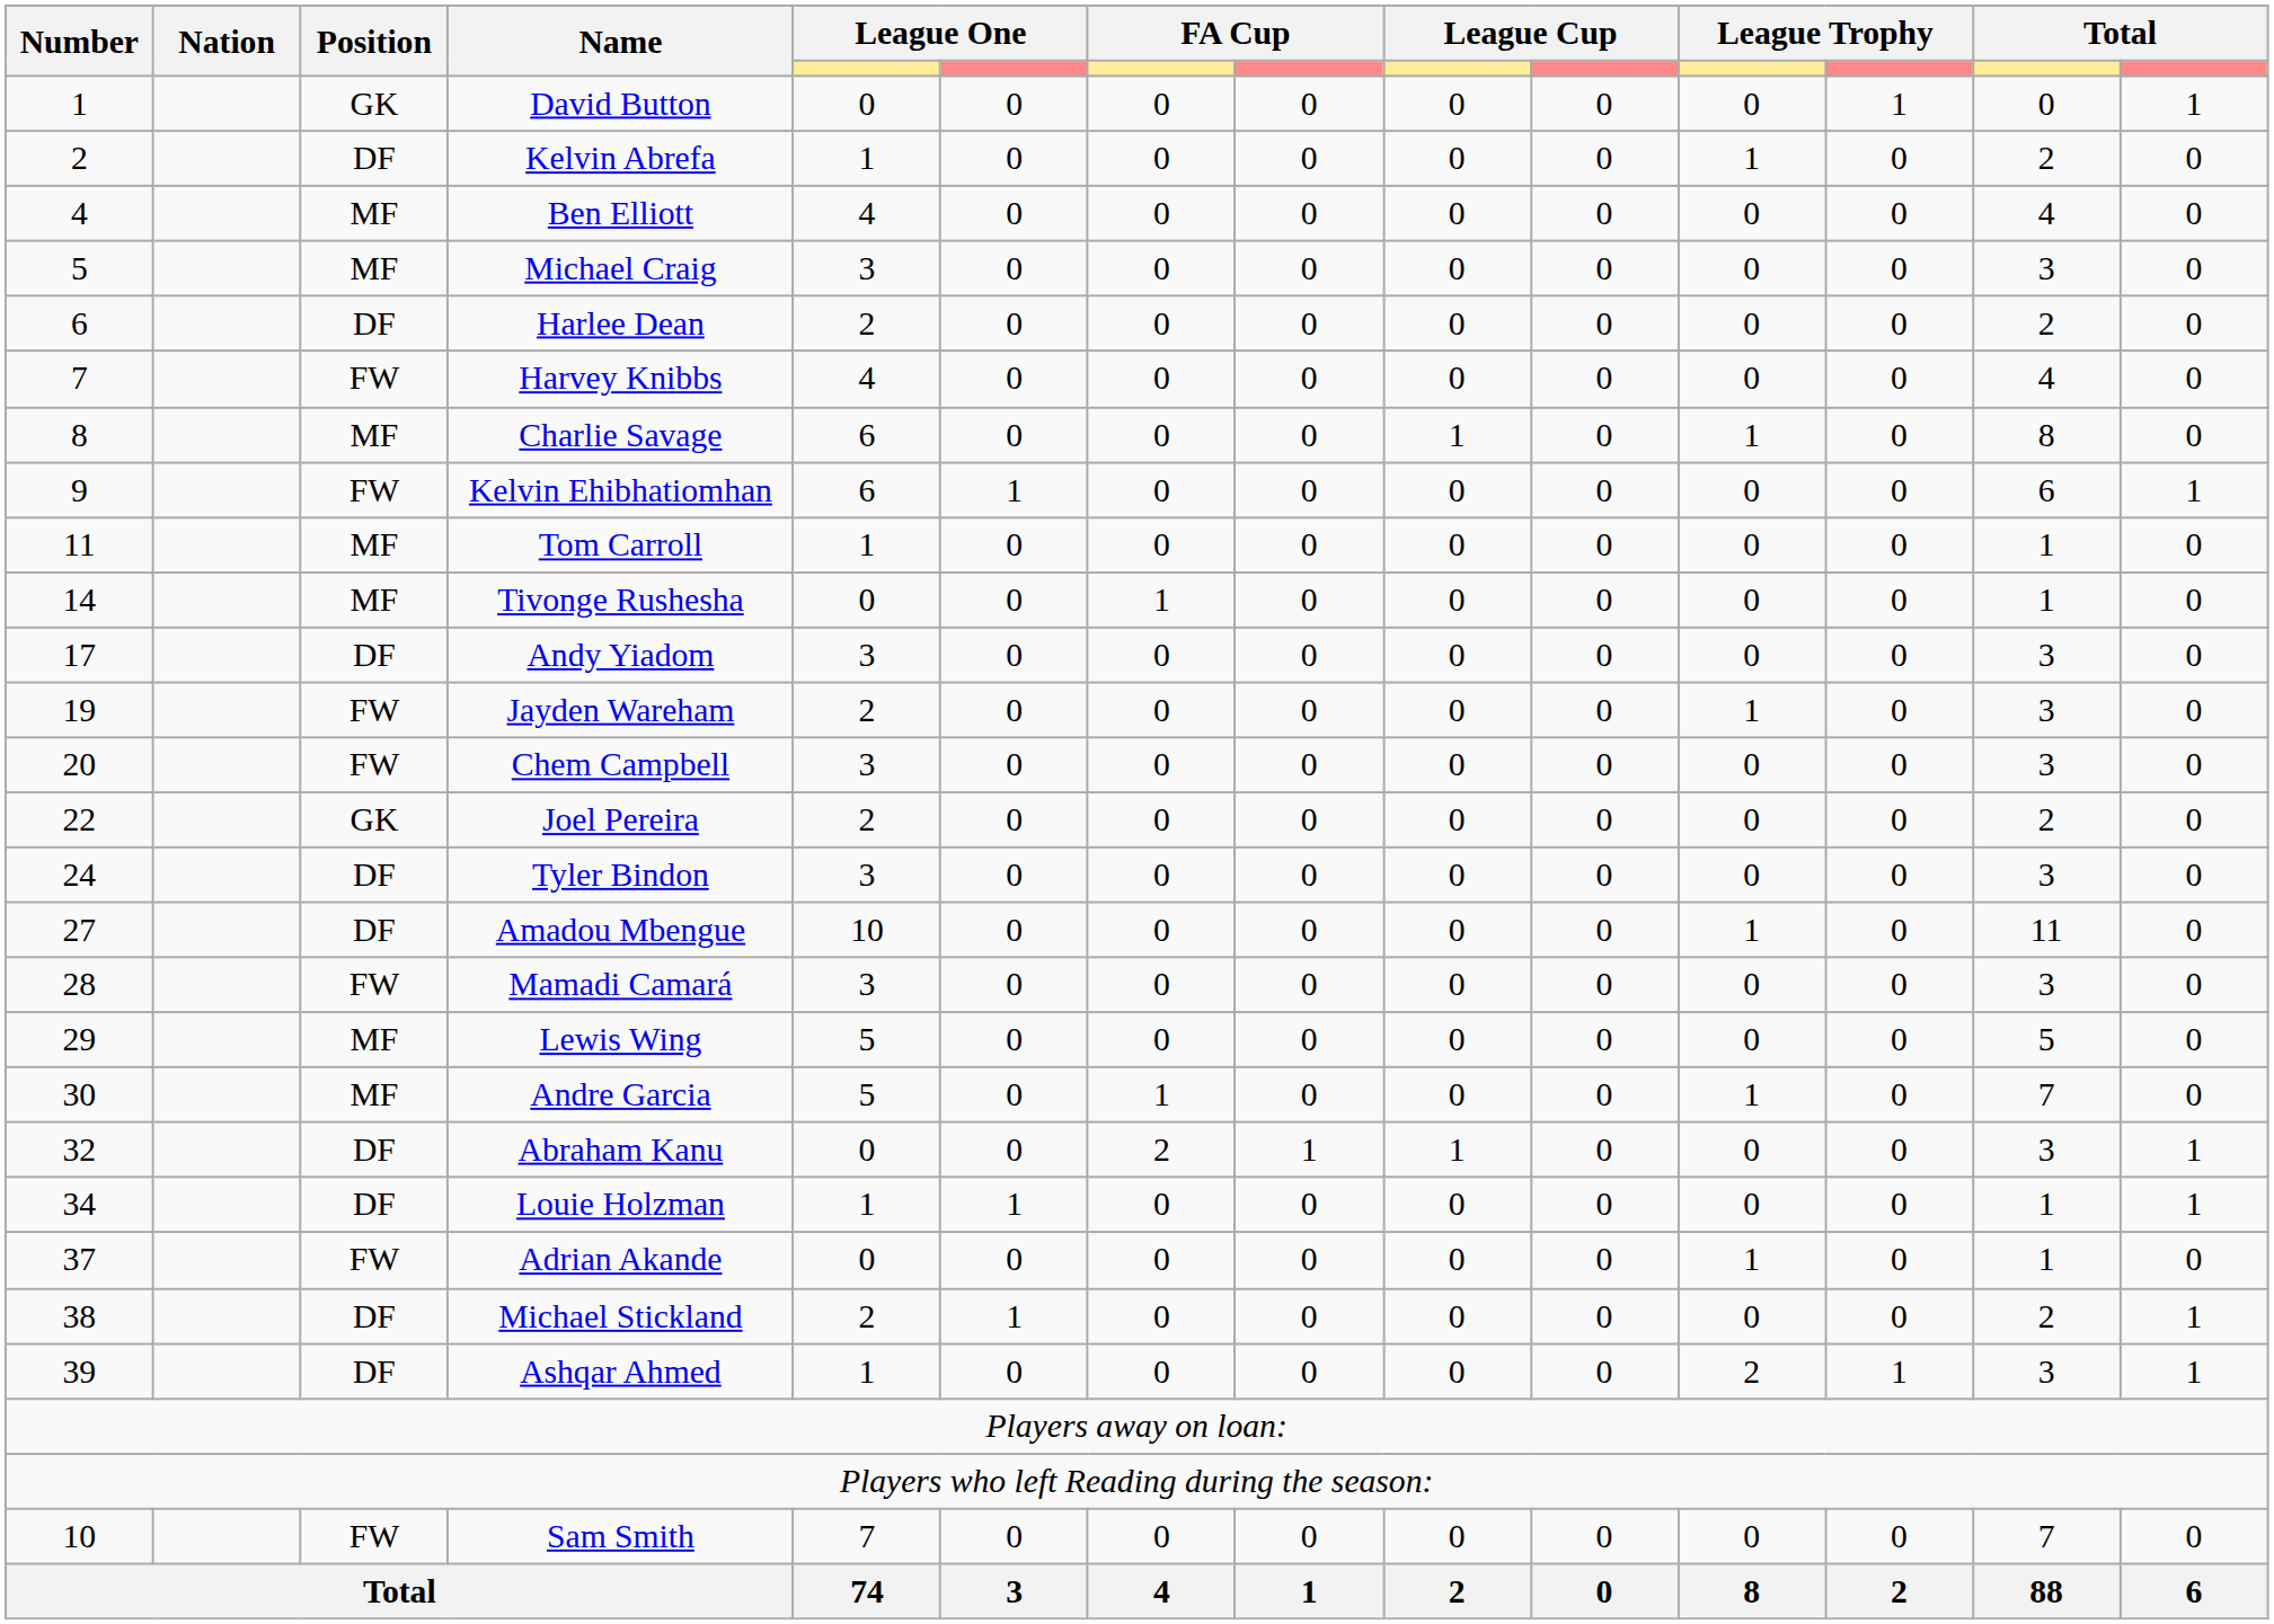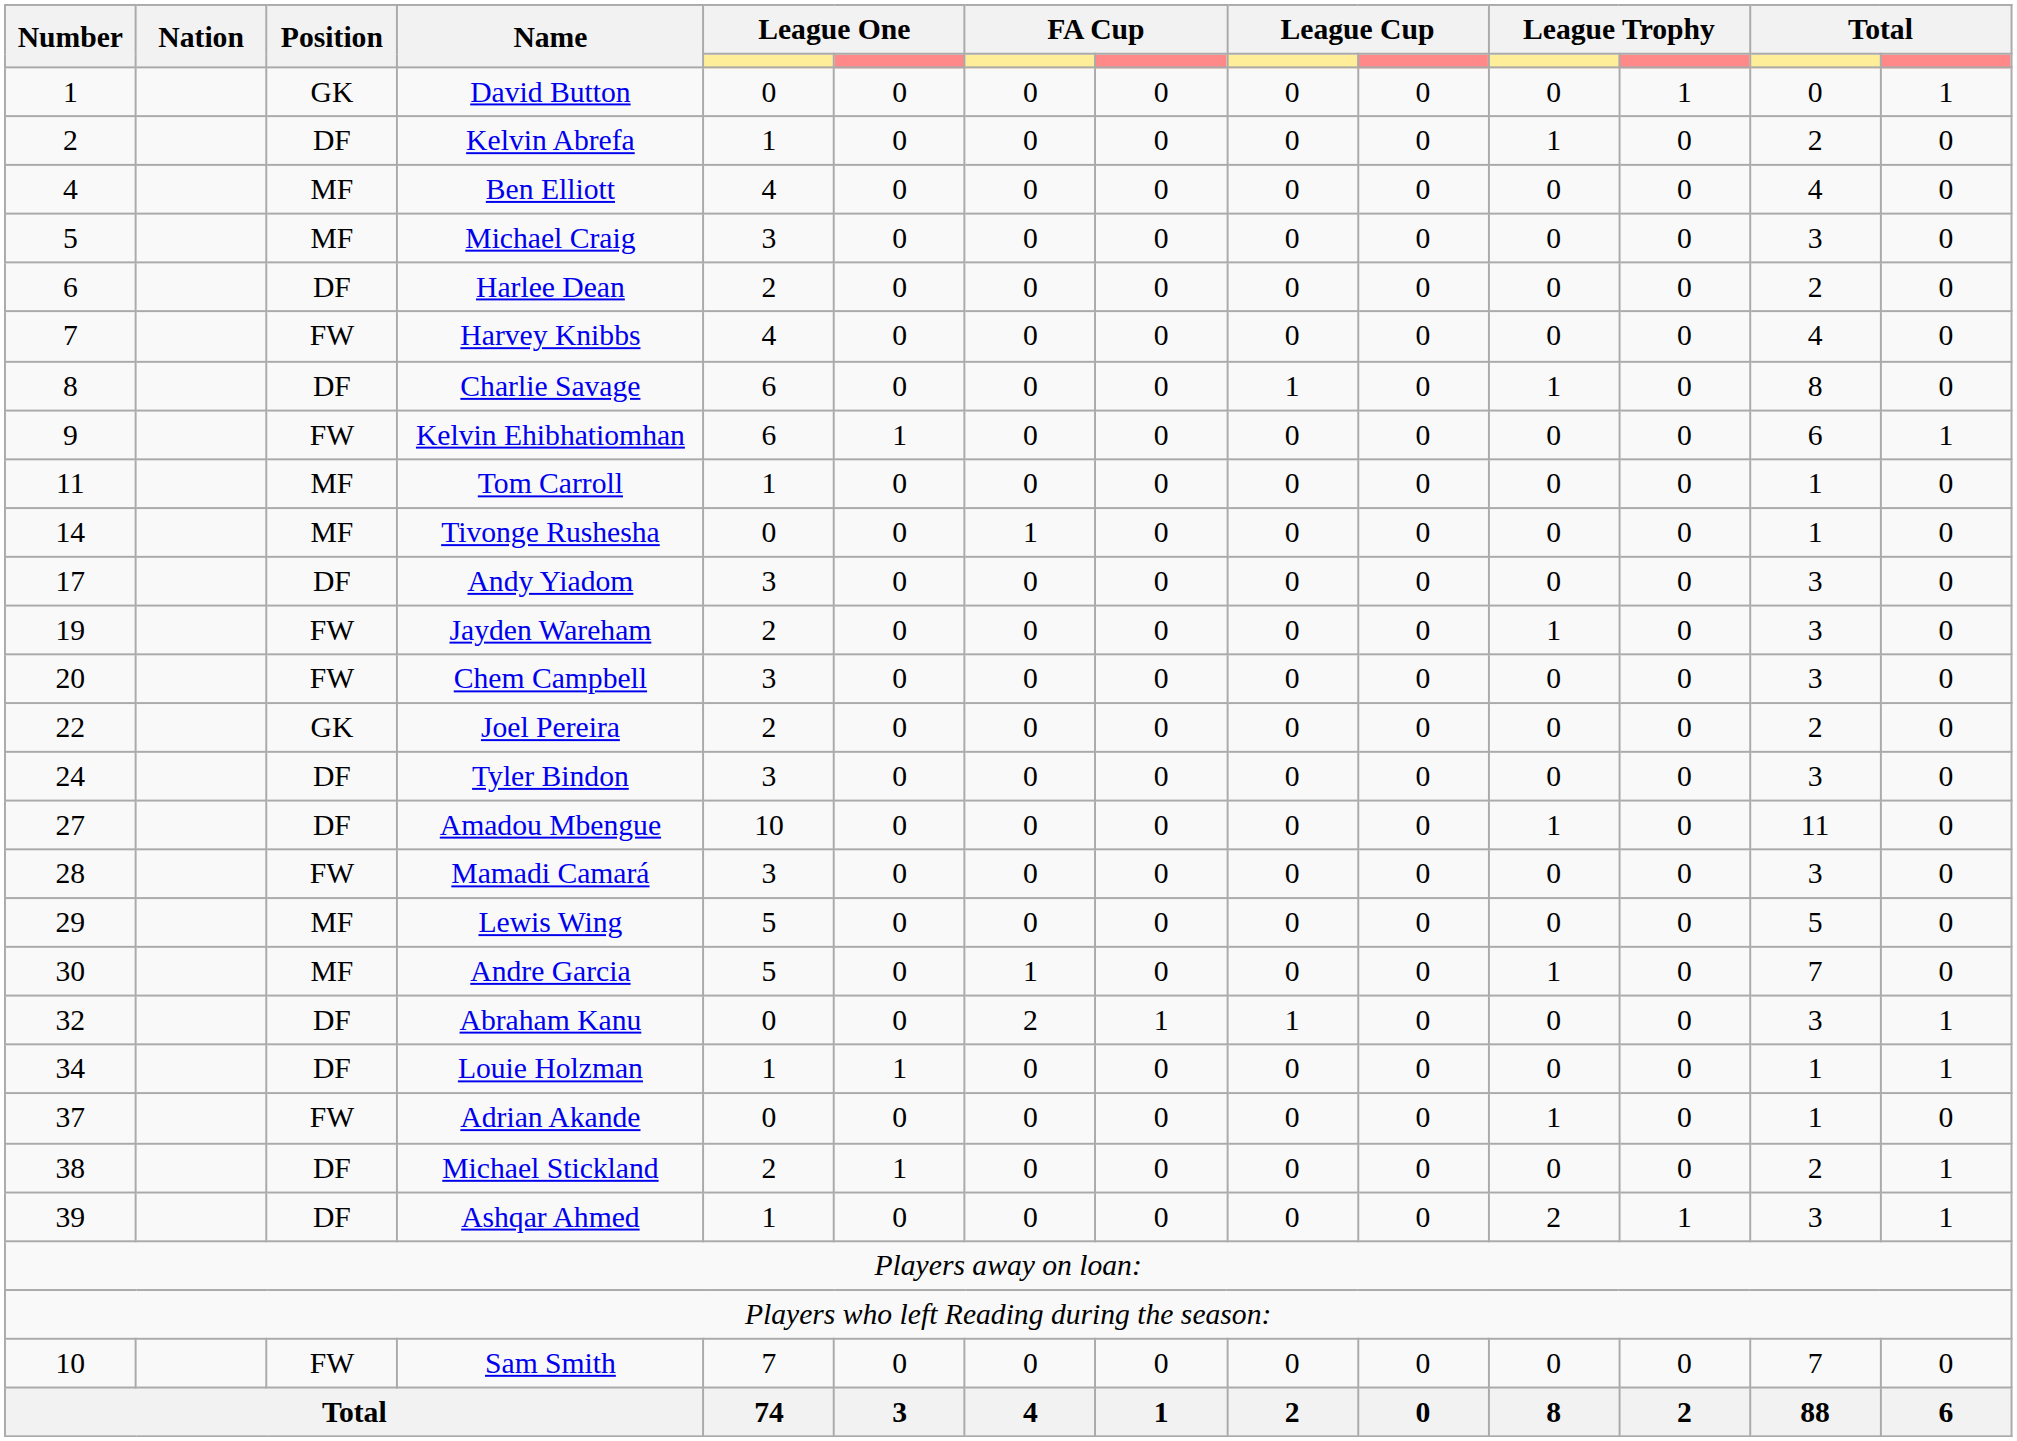Charlie Savage | Position: MF -> DF
